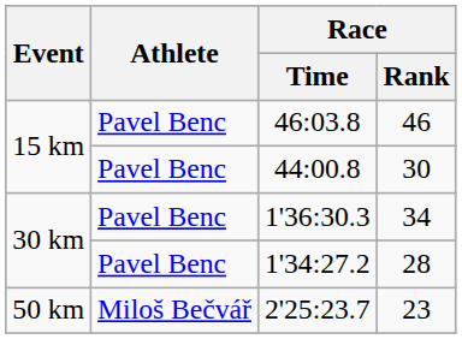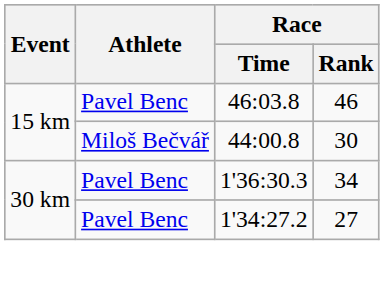44:00.8 | Athlete: Pavel Benc -> Miloš Bečvář
1'34:27.2 | Race / Rank: 28 -> 27
- row: 50 km | Miloš Bečvář | 2'25:23.7 | 23
